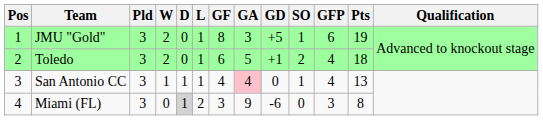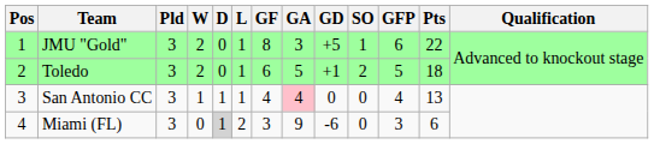JMU "Gold" | Pts: 19 -> 22
Toledo | GFP: 4 -> 5
San Antonio CC | SO: 1 -> 0
Miami (FL) | Pts: 8 -> 6
